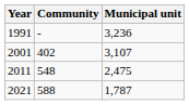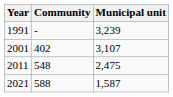1991 | Municipal unit: 3,236 -> 3,239
2021 | Municipal unit: 1,787 -> 1,587
